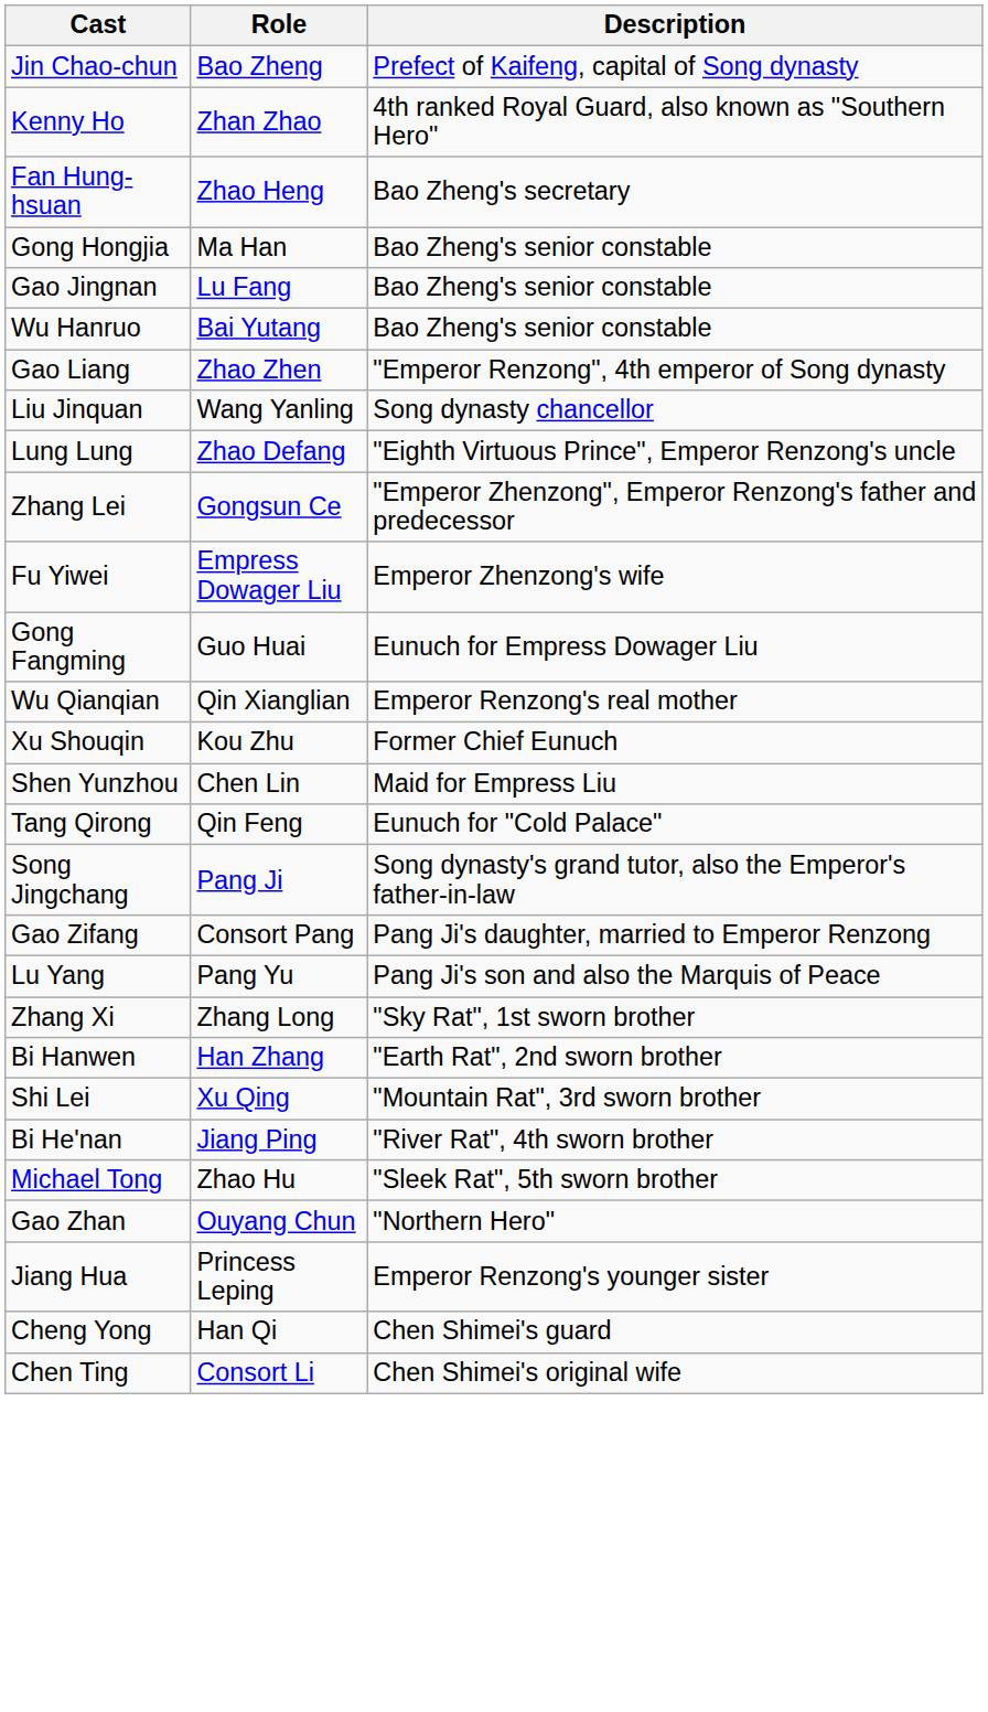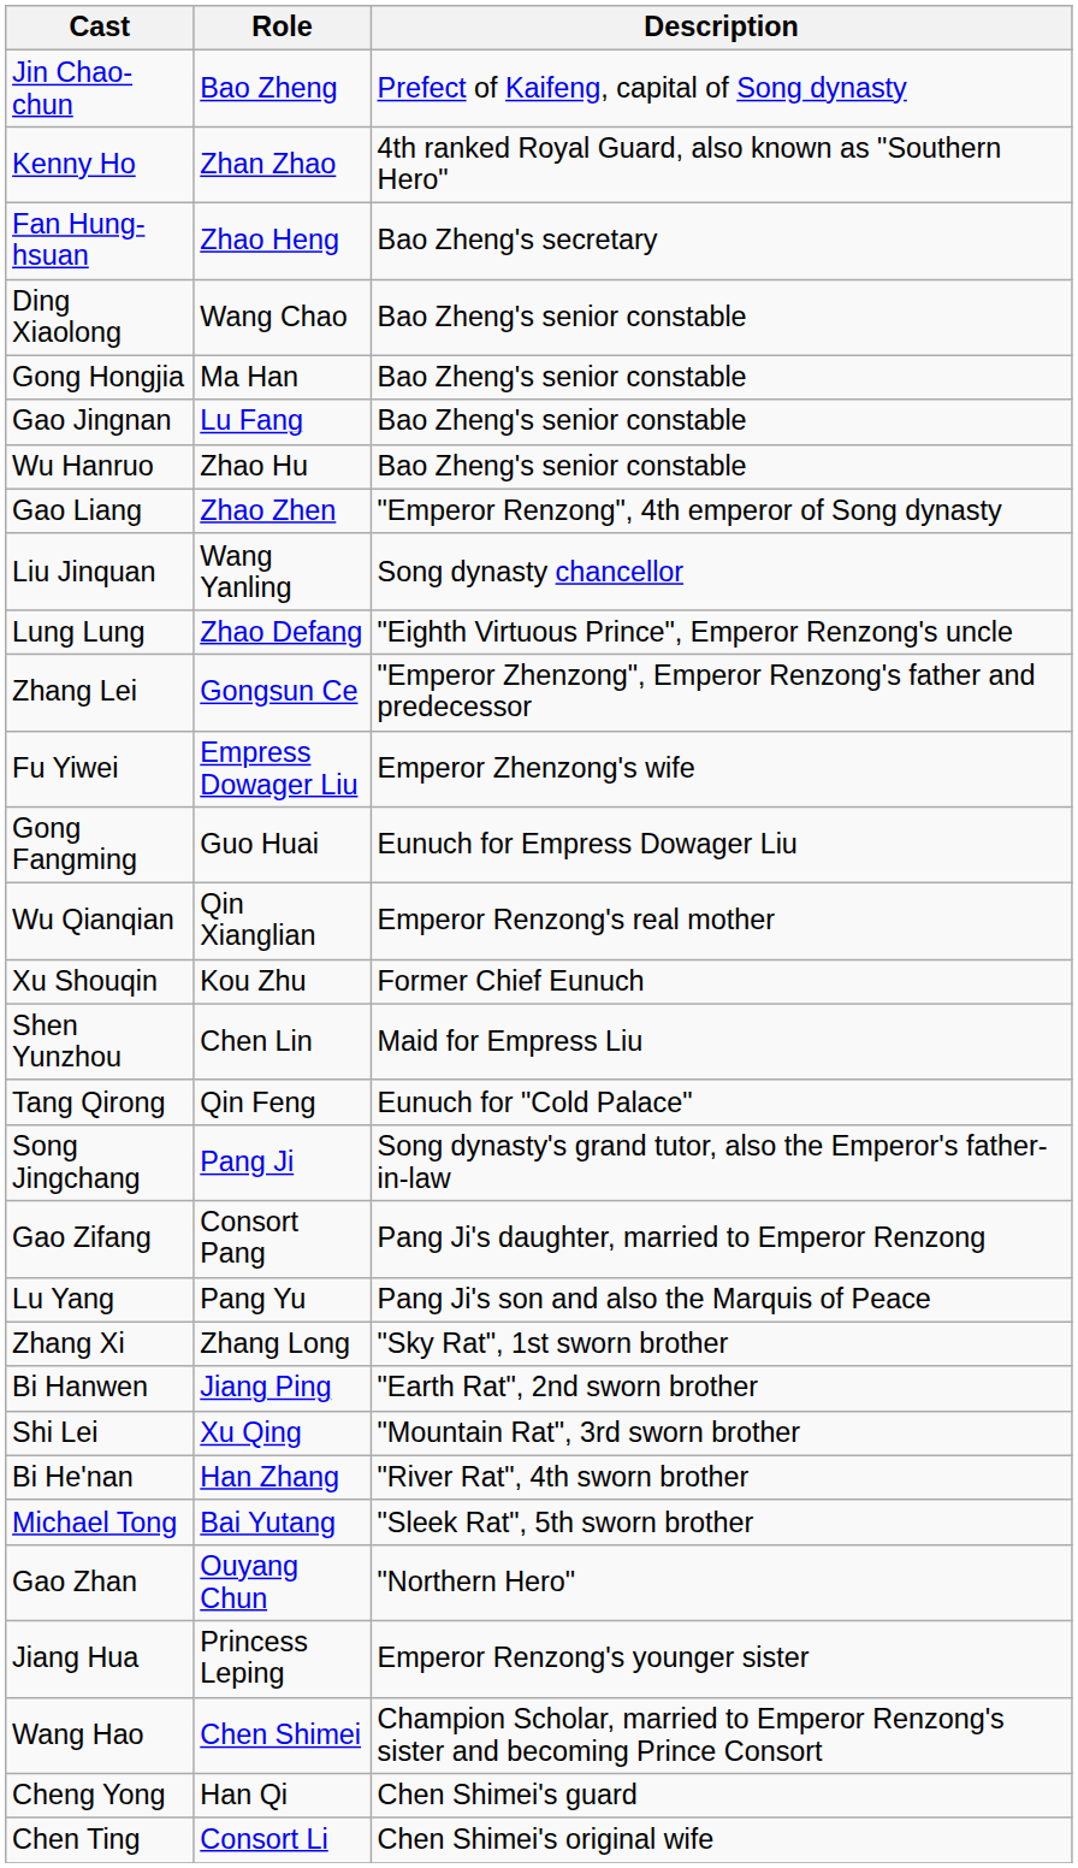+ row: Ding Xiaolong | Wang Chao | Bao Zheng's senior constable
Wu Hanruo | Role: Bai Yutang -> Zhao Hu
Bi Hanwen | Role: Han Zhang -> Jiang Ping
Bi He'nan | Role: Jiang Ping -> Han Zhang
Michael Tong | Role: Zhao Hu -> Bai Yutang
+ row: Wang Hao | Chen Shimei | Champion Scholar, married to Emperor Renzong's sister and becoming Prince Consort
